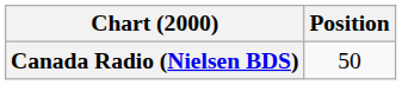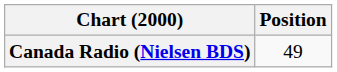Canada Radio (Nielsen BDS) | Position: 50 -> 49
